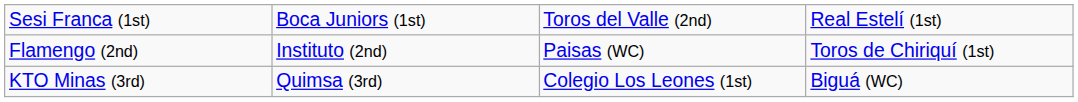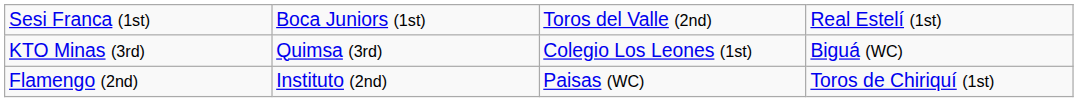rows swapped: Flamengo (2nd) <-> KTO Minas (3rd)
